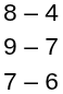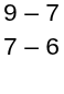- row: 8 – 4
